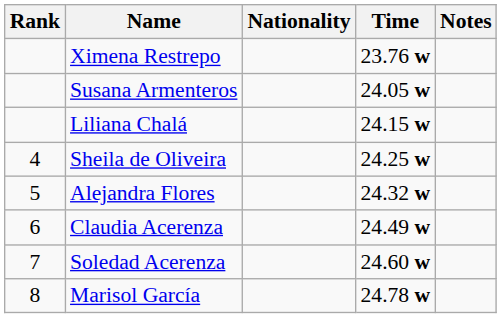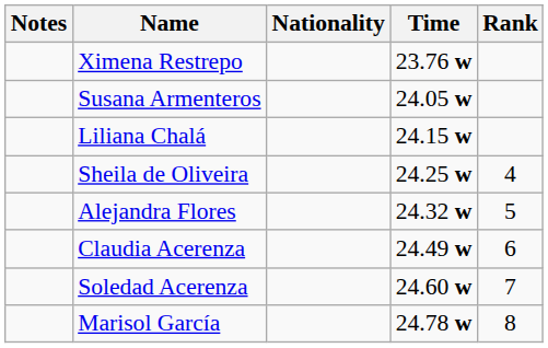columns swapped: Rank <-> Notes
